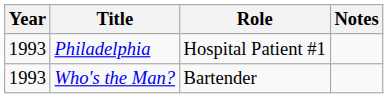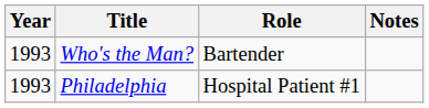rows swapped: Who's the Man? <-> Philadelphia
